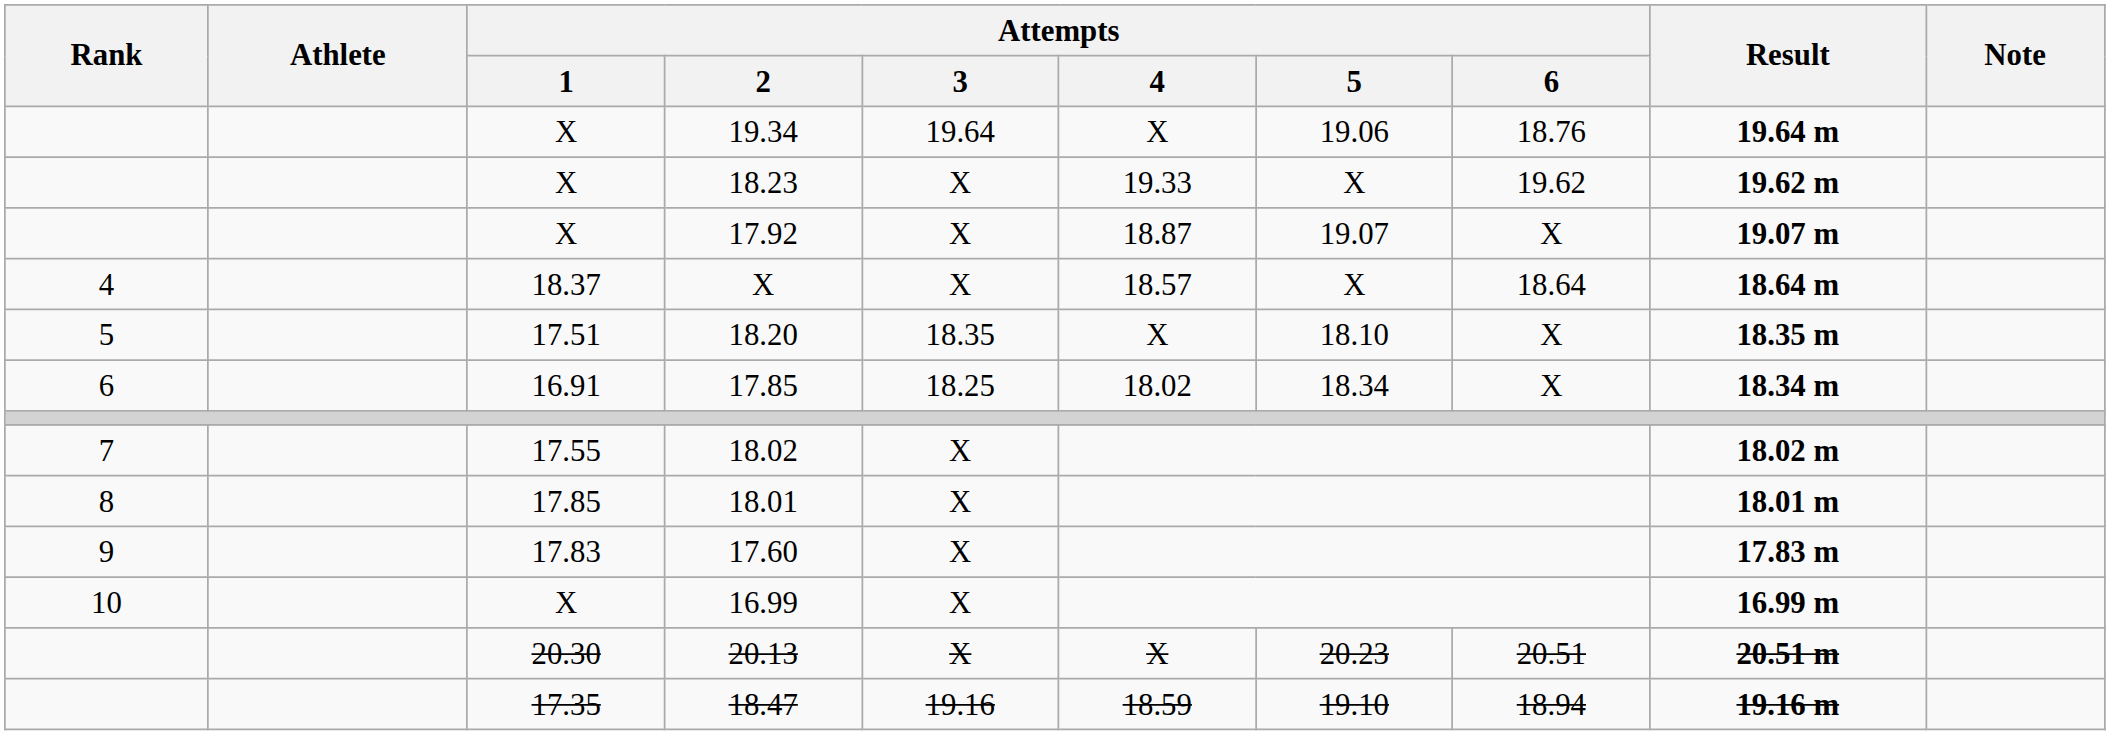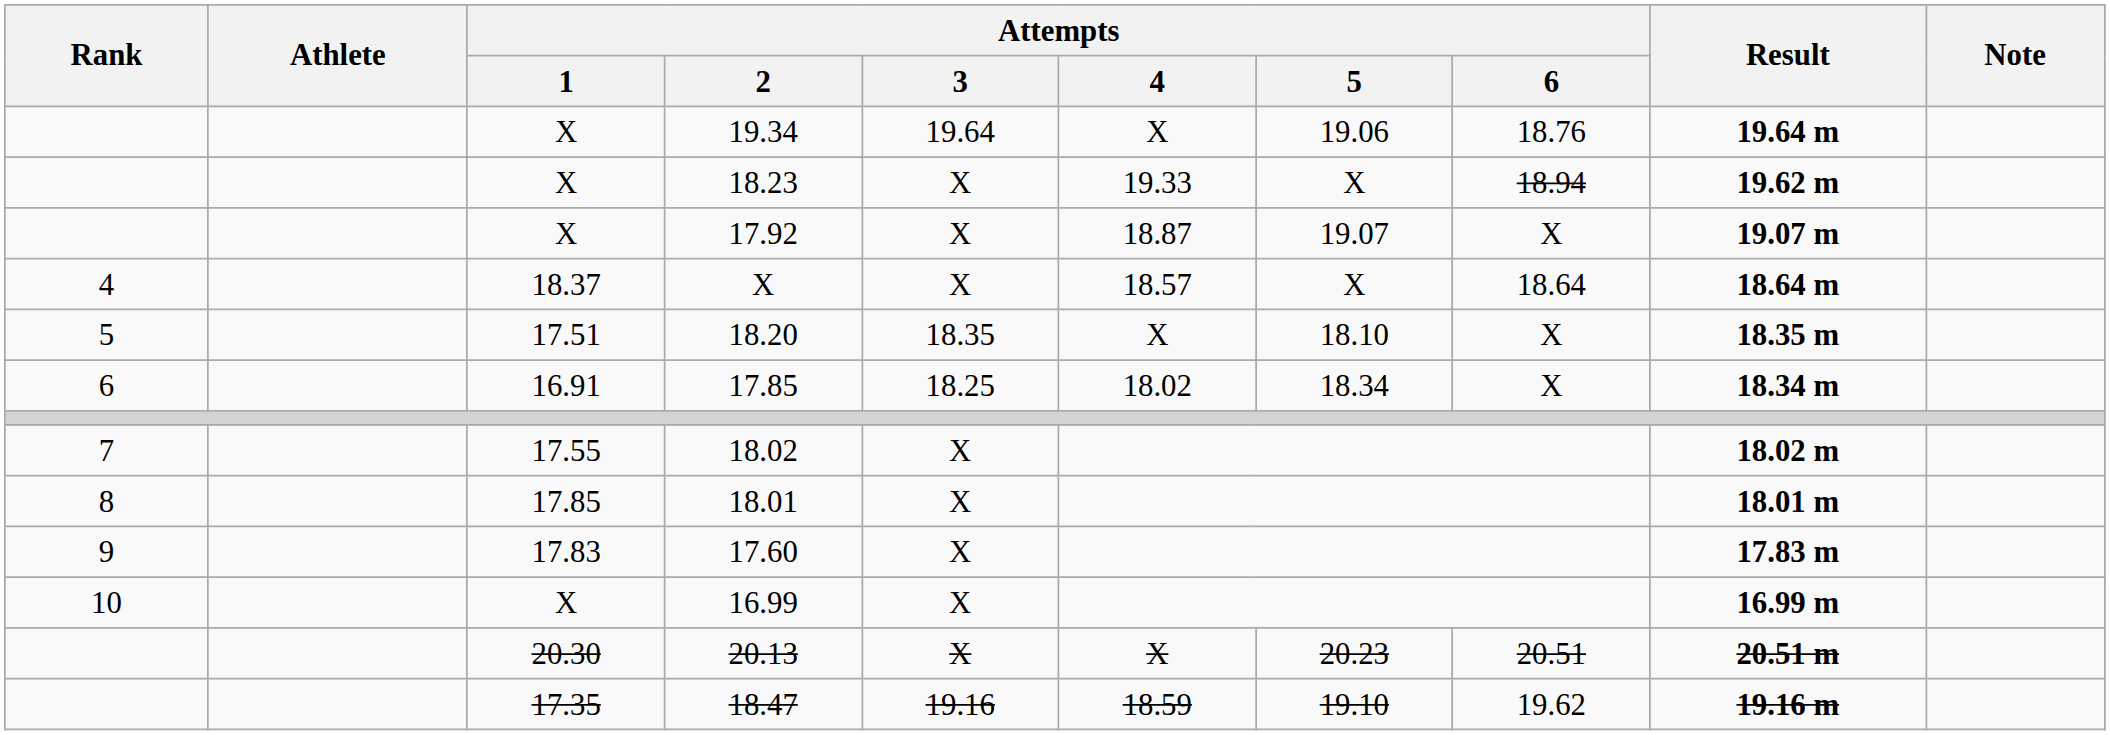18.23 | Attempts / 6: 19.62 -> 18.94
18.47 | Attempts / 6: 18.94 -> 19.62
